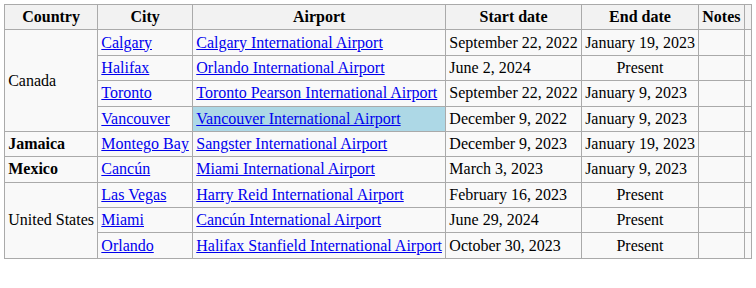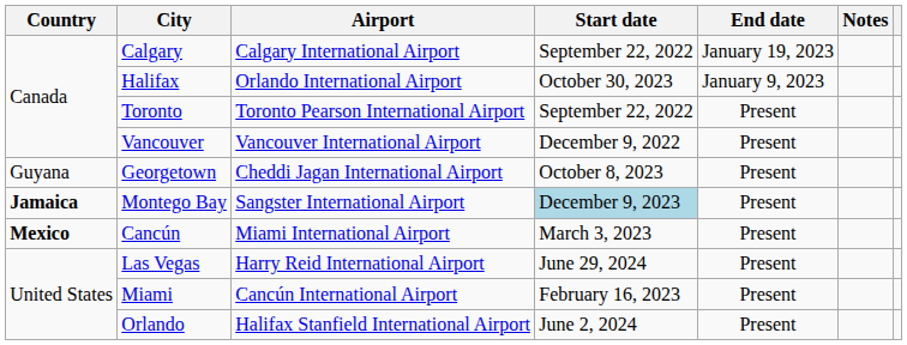Halifax | Start date: June 2, 2024 -> October 30, 2023
Halifax | End date: Present -> January 9, 2023
Toronto | End date: January 9, 2023 -> Present
Vancouver | Airport: lightblue background -> no background
Vancouver | End date: January 9, 2023 -> Present
+ row: Guyana | Georgetown | Cheddi Jagan International Airport | October 8, 2023 | Present
Montego Bay | Start date: no background -> lightblue background
Montego Bay | End date: January 19, 2023 -> Present
Cancún | End date: January 9, 2023 -> Present
Las Vegas | Start date: February 16, 2023 -> June 29, 2024
Miami | Start date: June 29, 2024 -> February 16, 2023
Orlando | Start date: October 30, 2023 -> June 2, 2024
